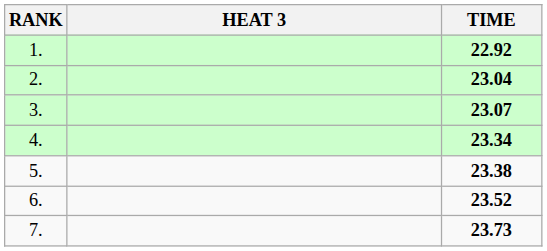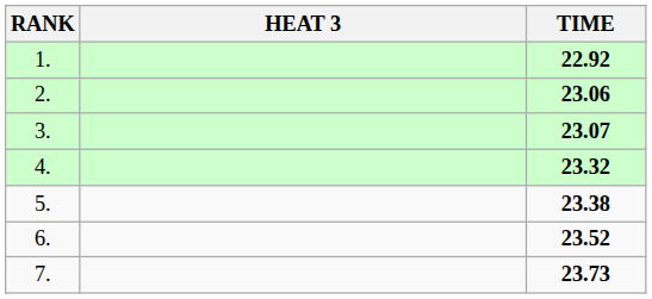2. | TIME: 23.04 -> 23.06
4. | TIME: 23.34 -> 23.32
